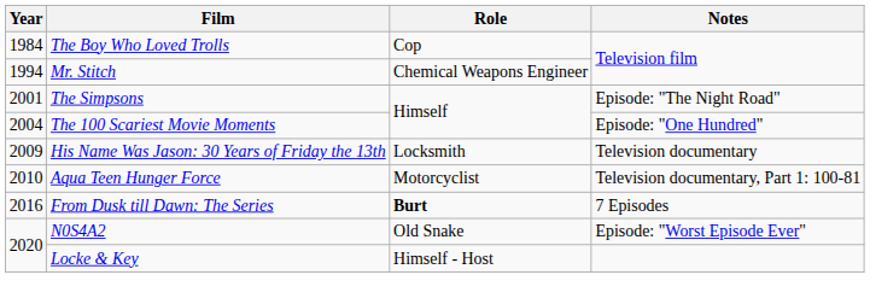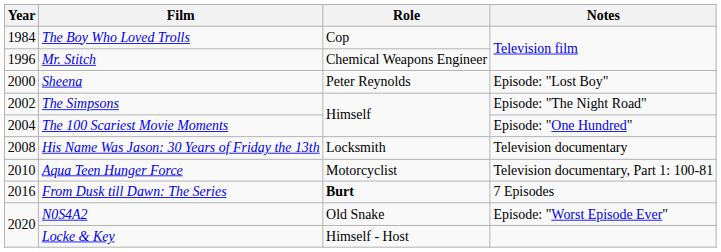Mr. Stitch | Year: 1994 -> 1996
+ row: 2000 | Sheena | Peter Reynolds | Episode: "Lost Boy"
The Simpsons | Year: 2001 -> 2002
His Name Was Jason: 30 Years of Friday the 13th | Year: 2009 -> 2008
